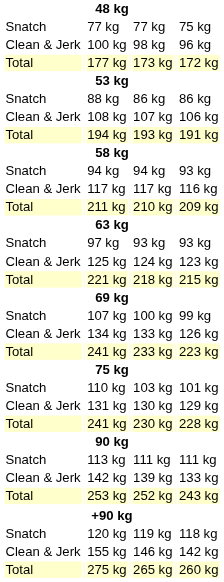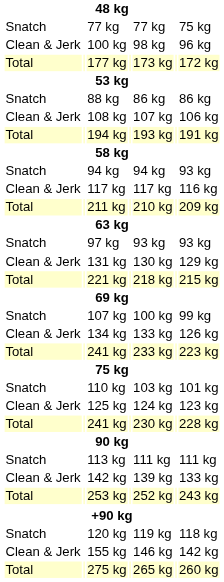rows swapped: 125 kg <-> 131 kg
